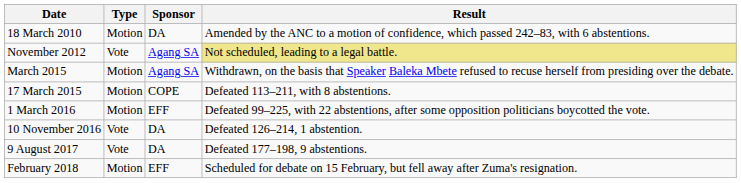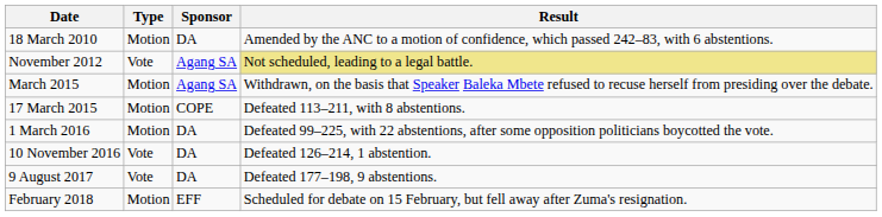1 March 2016 | Sponsor: EFF -> DA
